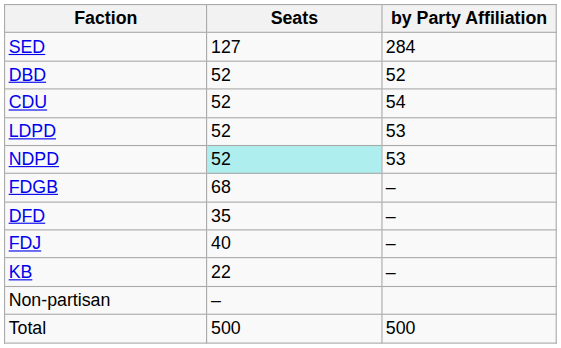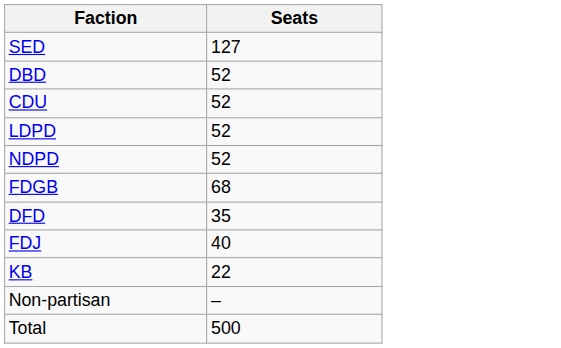- column: by Party Affiliation | 284 | 52 | 54 | 53 | 53 | – | – | – | – | 500
NDPD | Seats: paleturquoise background -> no background
